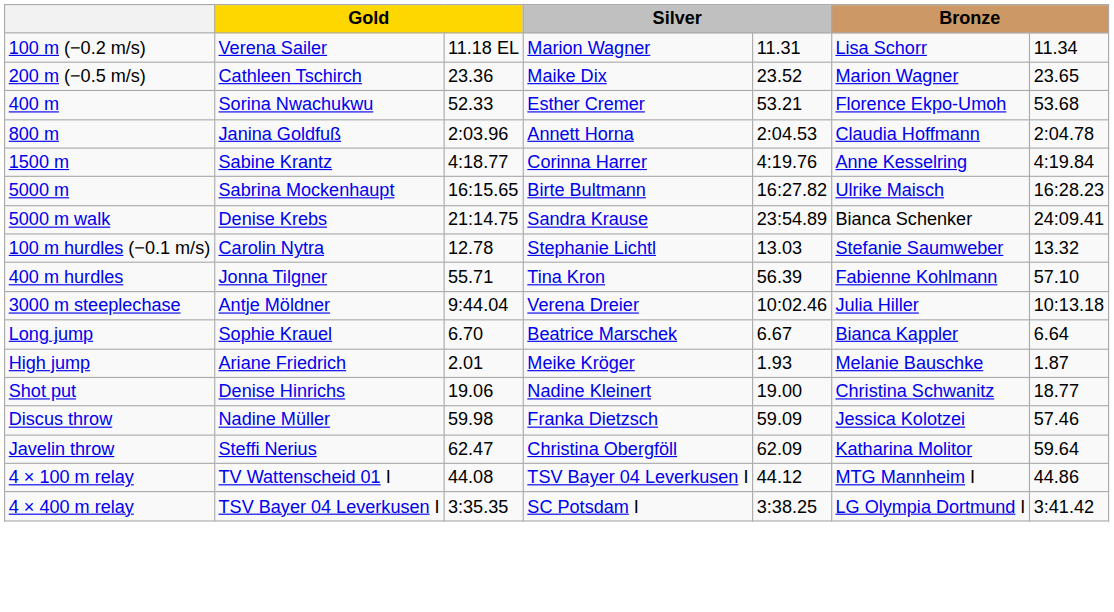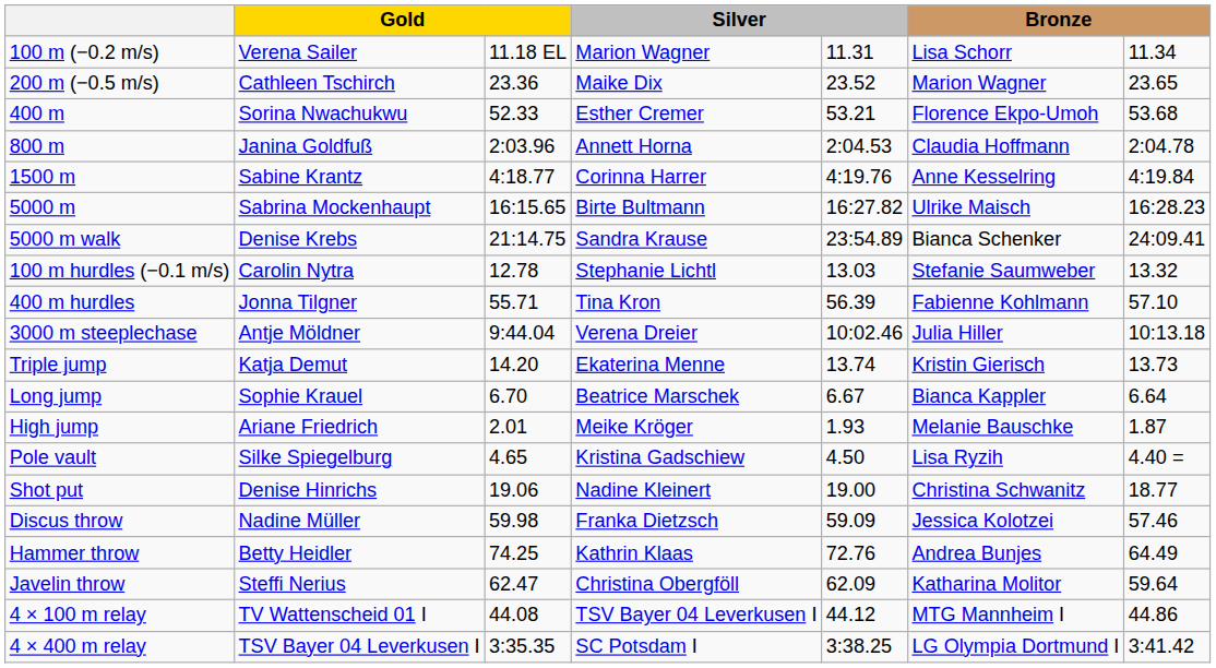+ row: Triple jump | Katja Demut | 14.20 | Ekaterina Menne | 13.74 | Kristin Gierisch | 13.73
+ row: Pole vault | Silke Spiegelburg | 4.65 | Kristina Gadschiew | 4.50 | Lisa Ryzih | 4.40 =
+ row: Hammer throw | Betty Heidler | 74.25 | Kathrin Klaas | 72.76 | Andrea Bunjes | 64.49
